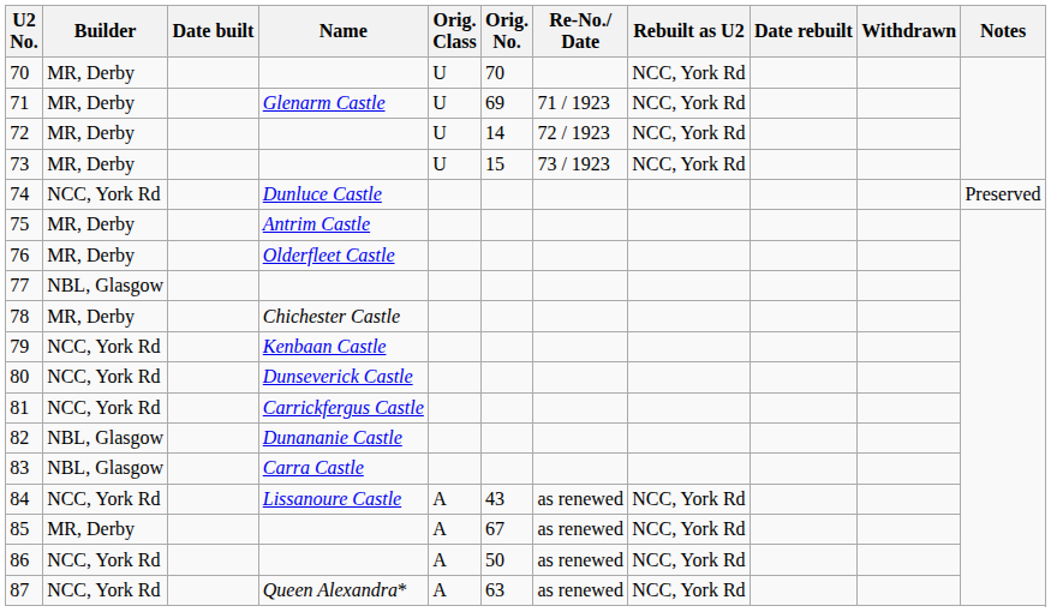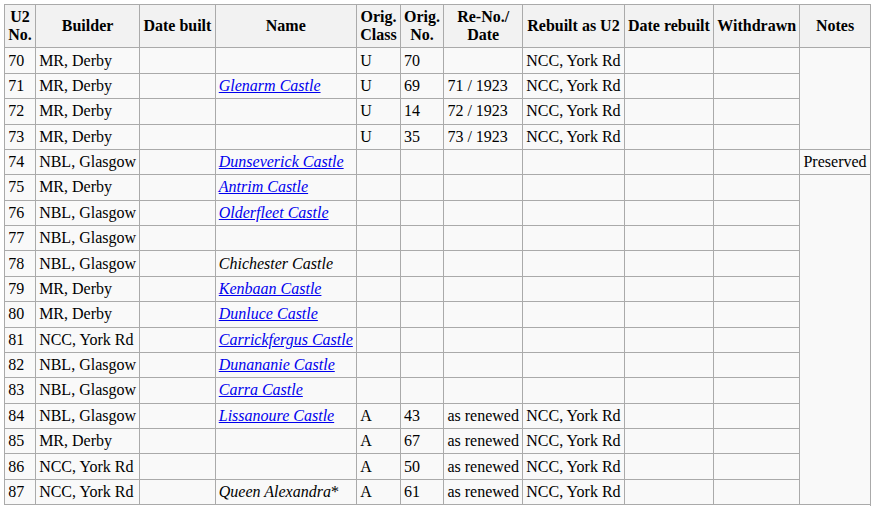73 | Orig. No.: 15 -> 35
74 | Builder: NCC, York Rd -> NBL, Glasgow
74 | Name: Dunluce Castle -> Dunseverick Castle
76 | Builder: MR, Derby -> NBL, Glasgow
78 | Builder: MR, Derby -> NBL, Glasgow
79 | Builder: NCC, York Rd -> MR, Derby
80 | Builder: NCC, York Rd -> MR, Derby
80 | Name: Dunseverick Castle -> Dunluce Castle
84 | Builder: NCC, York Rd -> NBL, Glasgow
87 | Orig. No.: 63 -> 61
